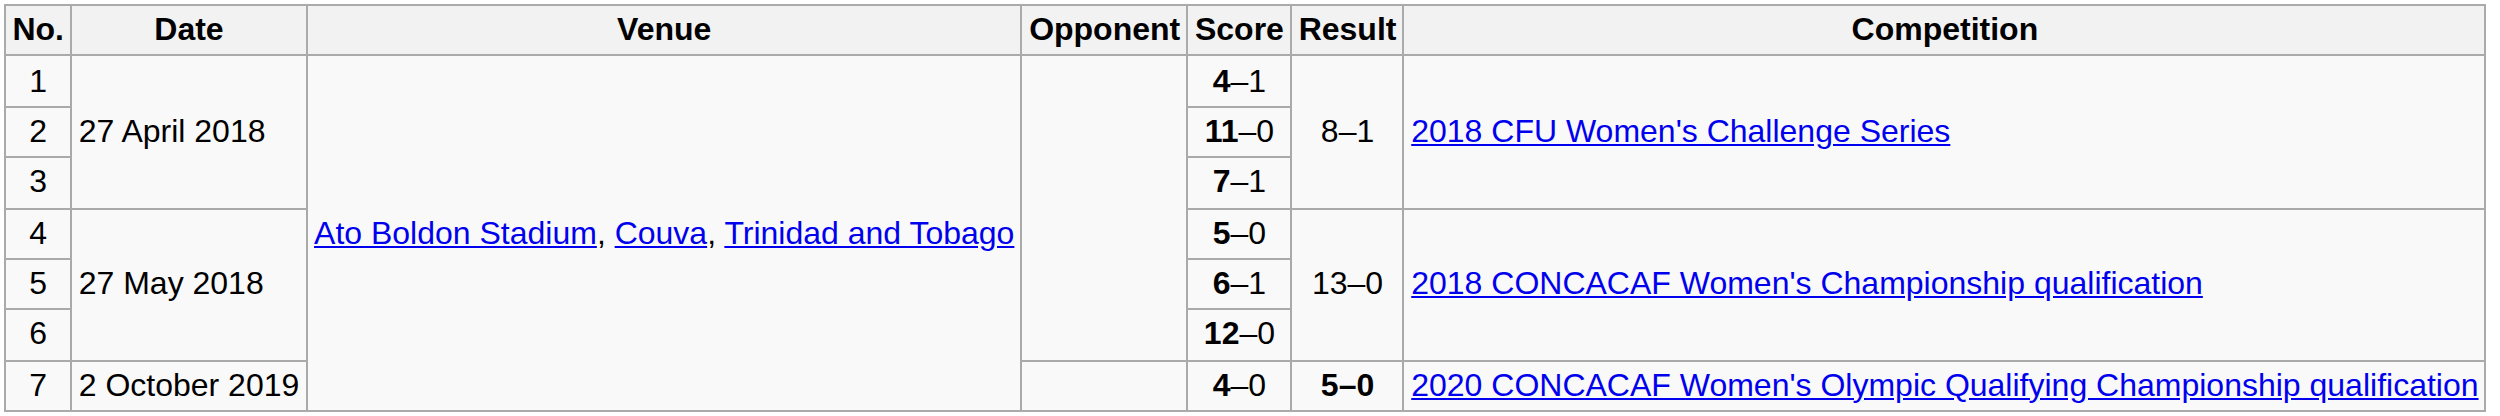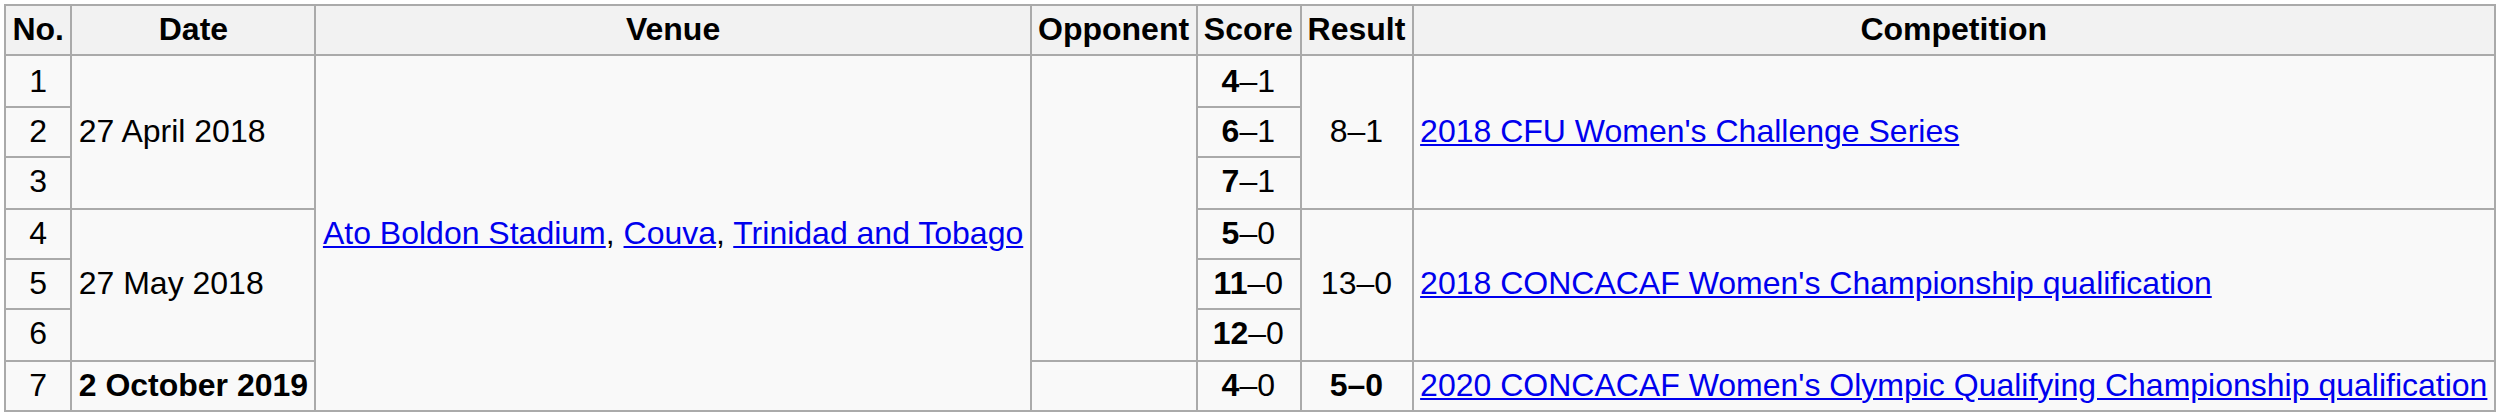2 | Score: 11–0 -> 6–1
5 | Score: 6–1 -> 11–0
7 | Date: normal -> bold
